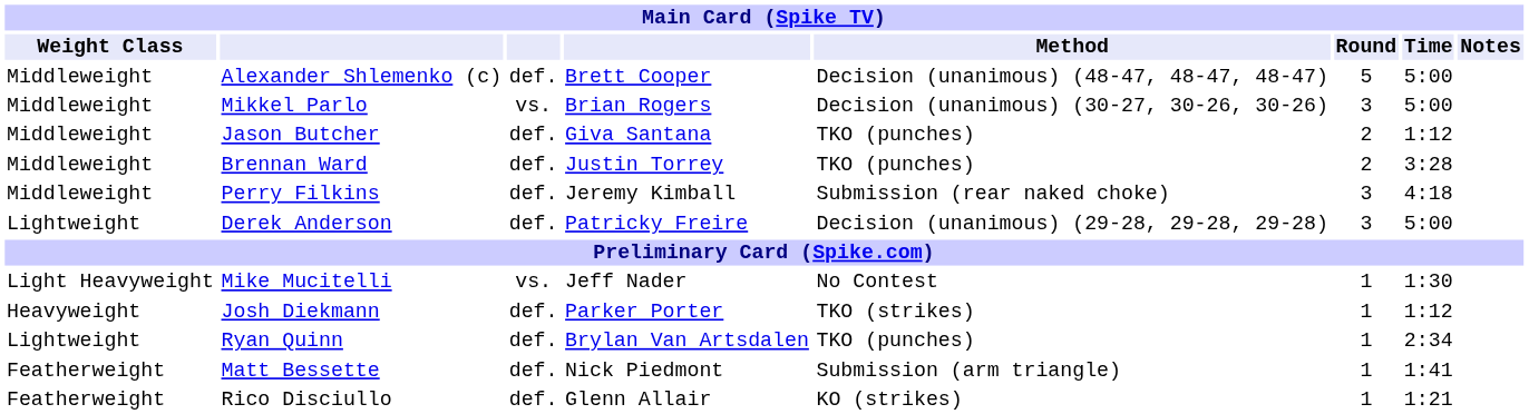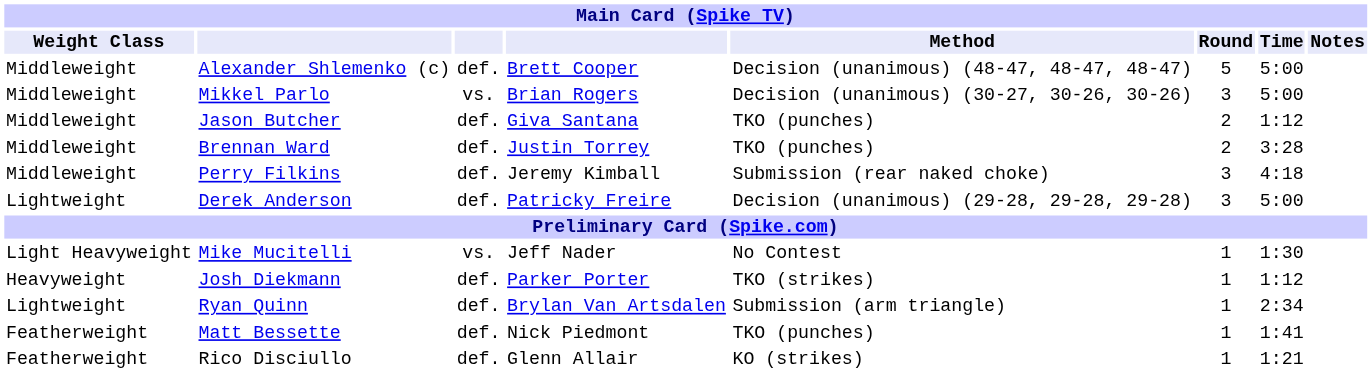Ryan Quinn | Method: TKO (punches) -> Submission (arm triangle)
Matt Bessette | Method: Submission (arm triangle) -> TKO (punches)
